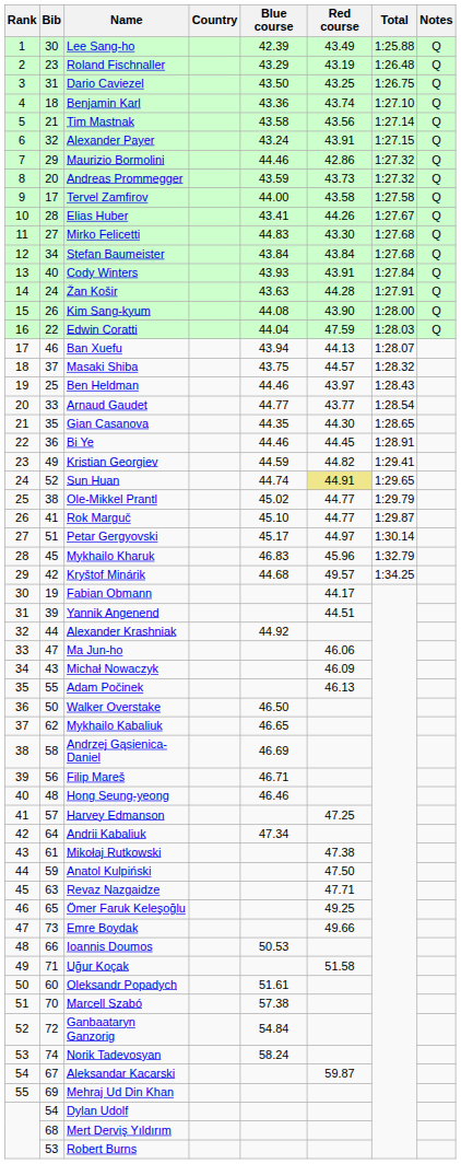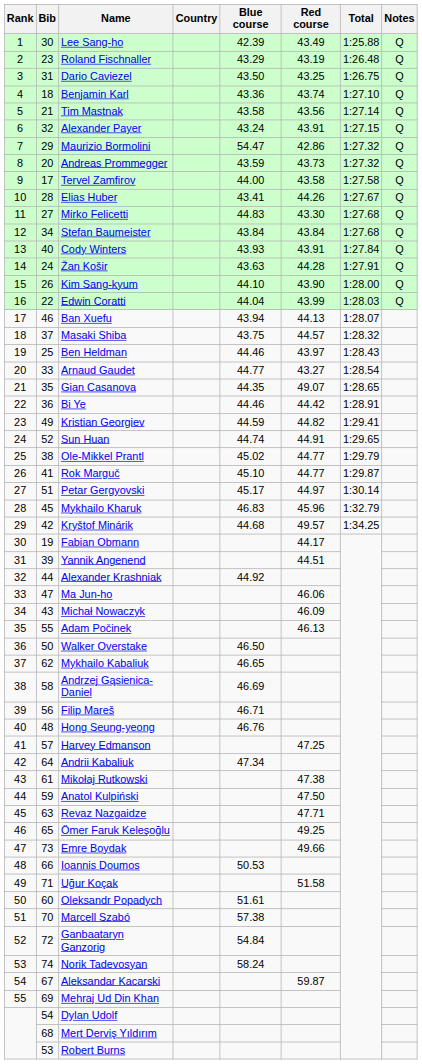Maurizio Bormolini | Blue course: 44.46 -> 54.47
Kim Sang-kyum | Blue course: 44.08 -> 44.10
Edwin Coratti | Red course: 47.59 -> 43.99
Arnaud Gaudet | Red course: 43.77 -> 43.27
Gian Casanova | Red course: 44.30 -> 49.07
Bi Ye | Red course: 44.45 -> 44.42
Sun Huan | Red course: khaki background -> no background
Hong Seung-yeong | Blue course: 46.46 -> 46.76
